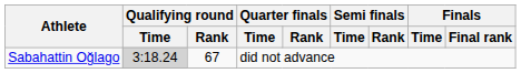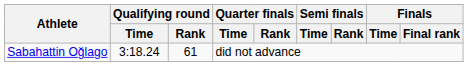Sabahattin Oğlago | Qualifying round / Time: lightgrey background -> no background
Sabahattin Oğlago | Qualifying round / Rank: 67 -> 61
